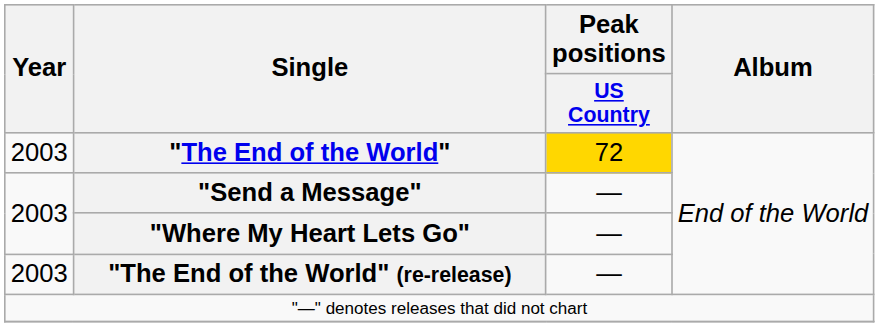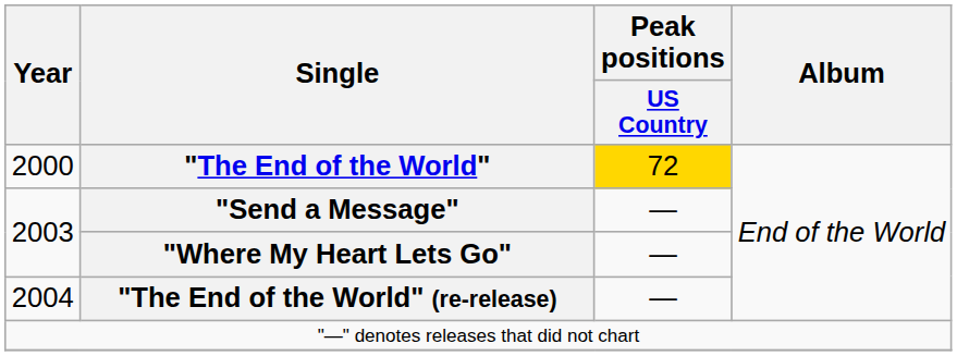"The End of the World" | Year: 2003 -> 2000
"The End of the World" (re-release) | Year: 2003 -> 2004
